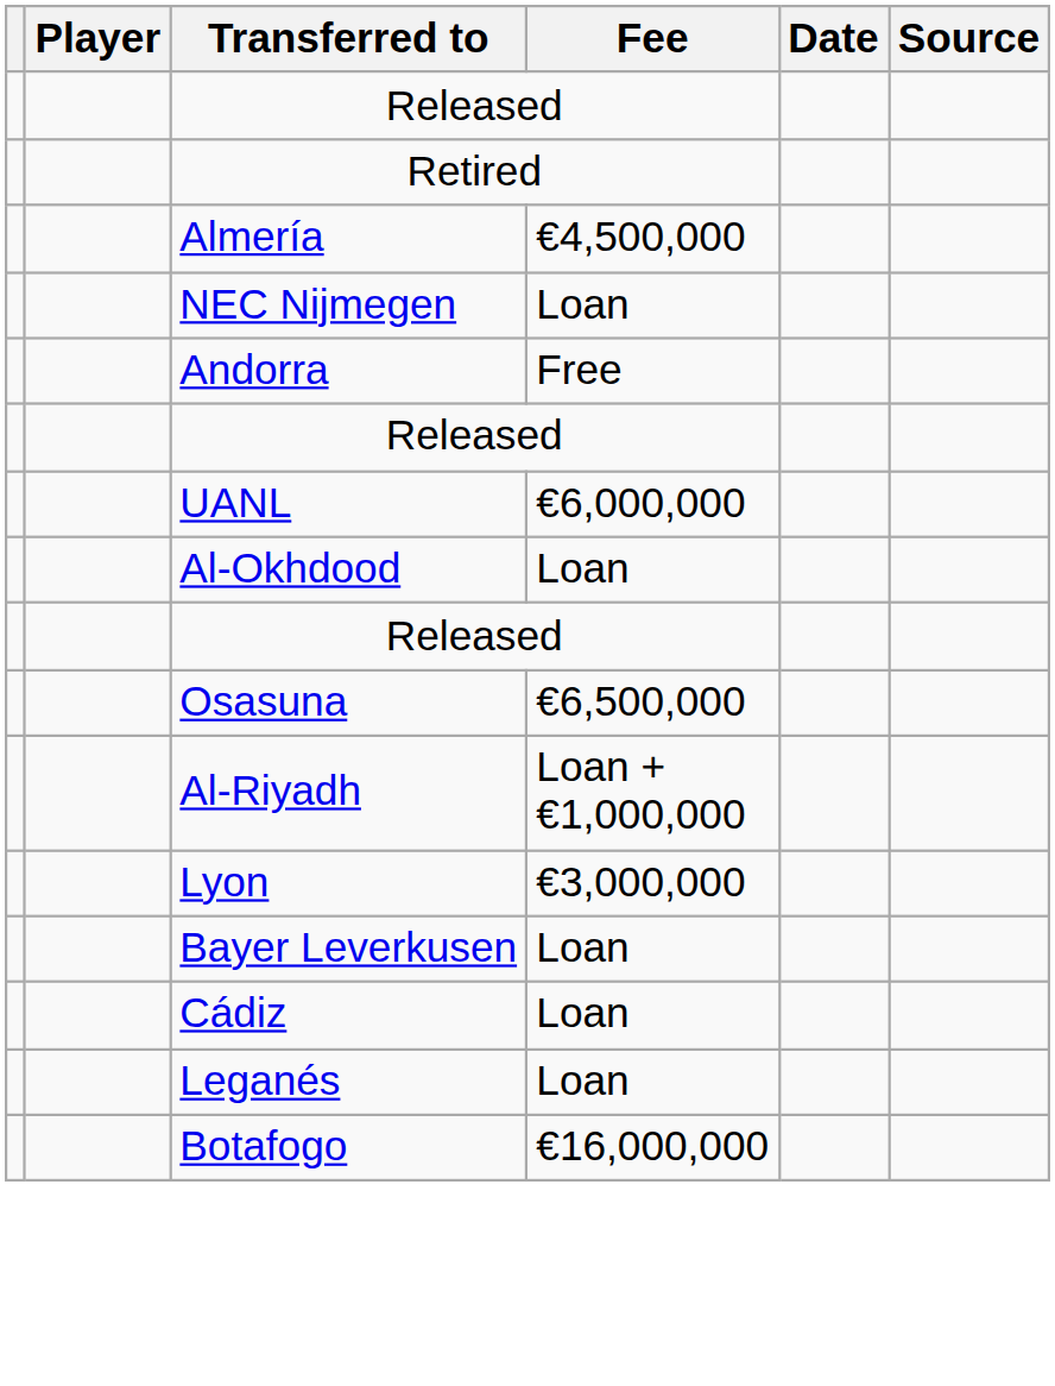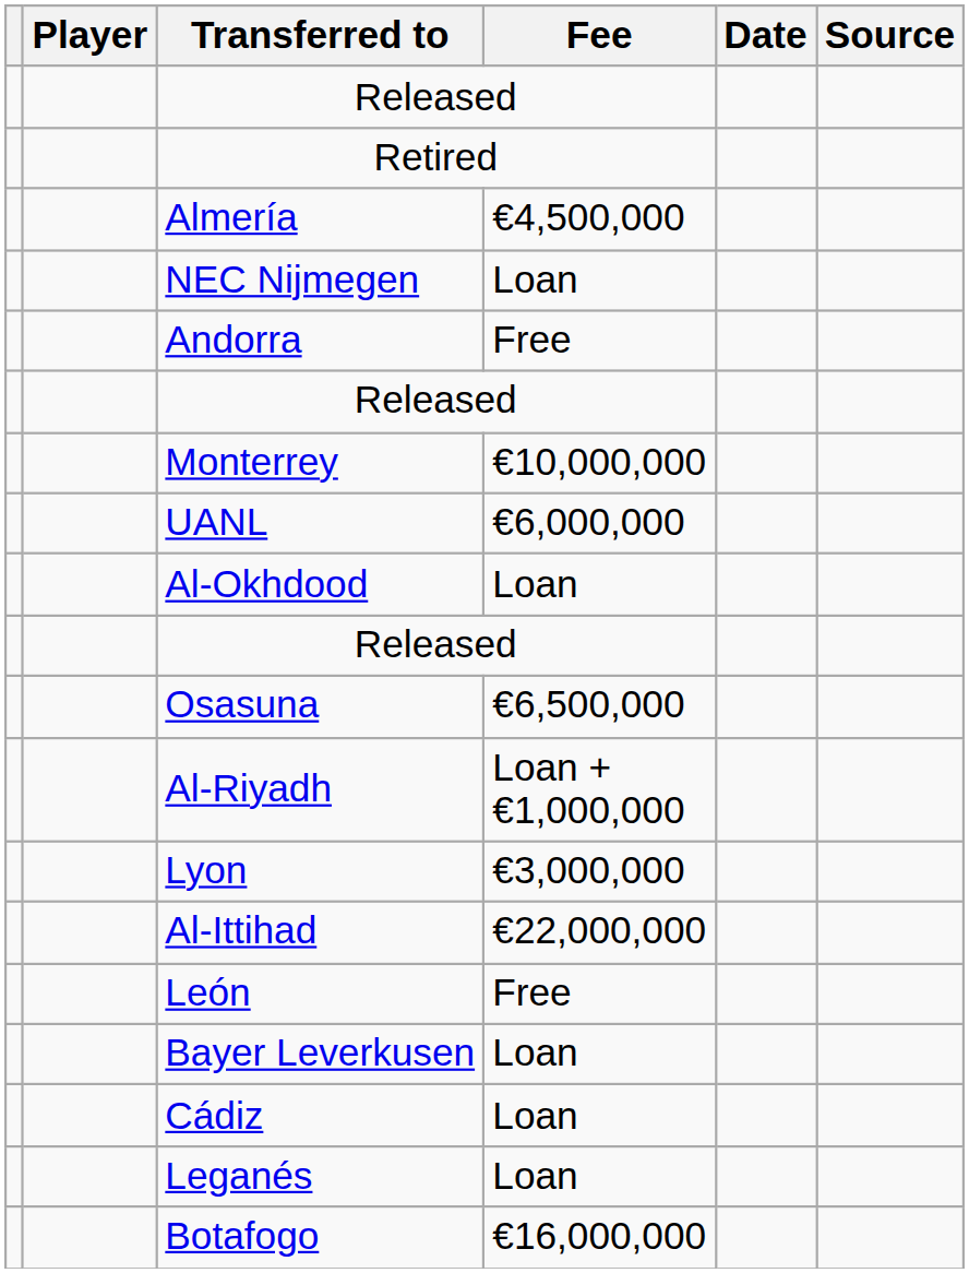+ row: Monterrey | €10,000,000
+ row: Al-Ittihad | €22,000,000
+ row: León | Free
